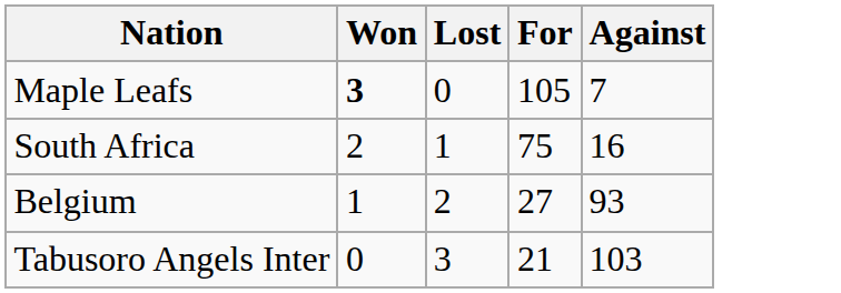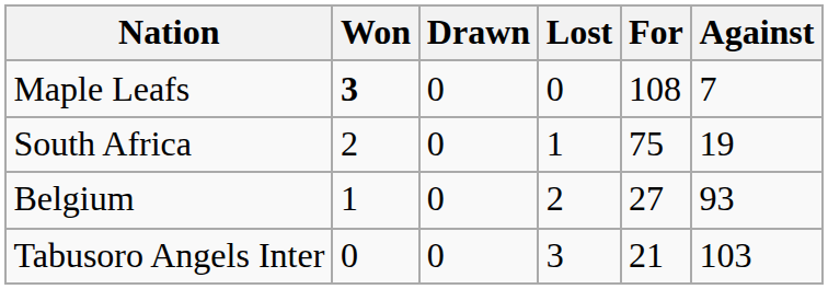+ column: Drawn | 0 | 0 | 0 | 0
Maple Leafs | For: 105 -> 108
South Africa | Against: 16 -> 19
